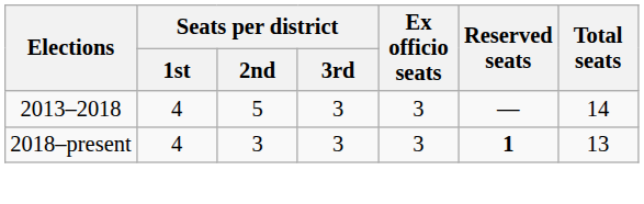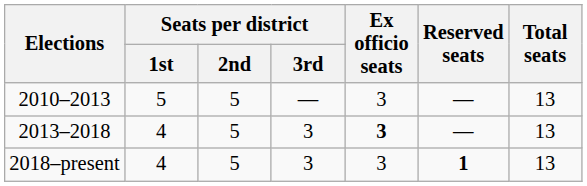+ row: 2010–2013 | 5 | 5 | — | 3 | — | 13
2013–2018 | Ex officio seats: normal -> bold
2013–2018 | Total seats: 14 -> 13
2018–present | Seats per district / 2nd: 3 -> 5
